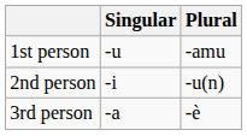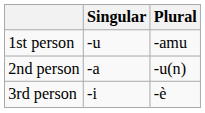2nd person | Singular: -i -> -a
3rd person | Singular: -a -> -i
